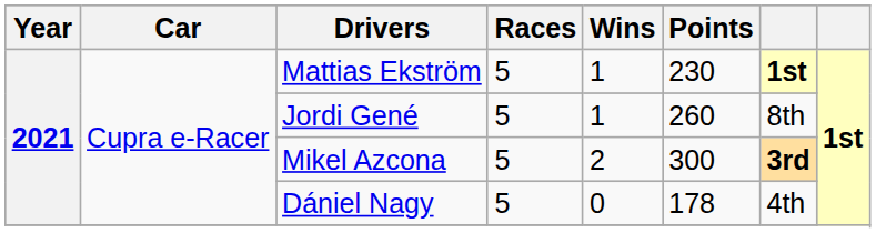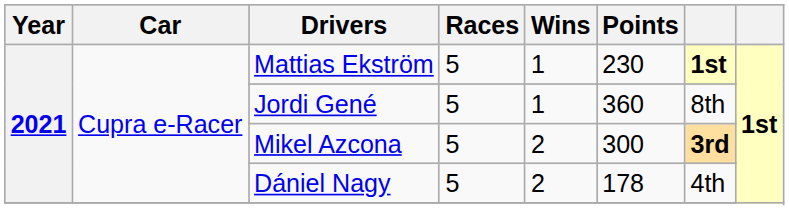Jordi Gené | Points: 260 -> 360
Dániel Nagy | Wins: 0 -> 2
